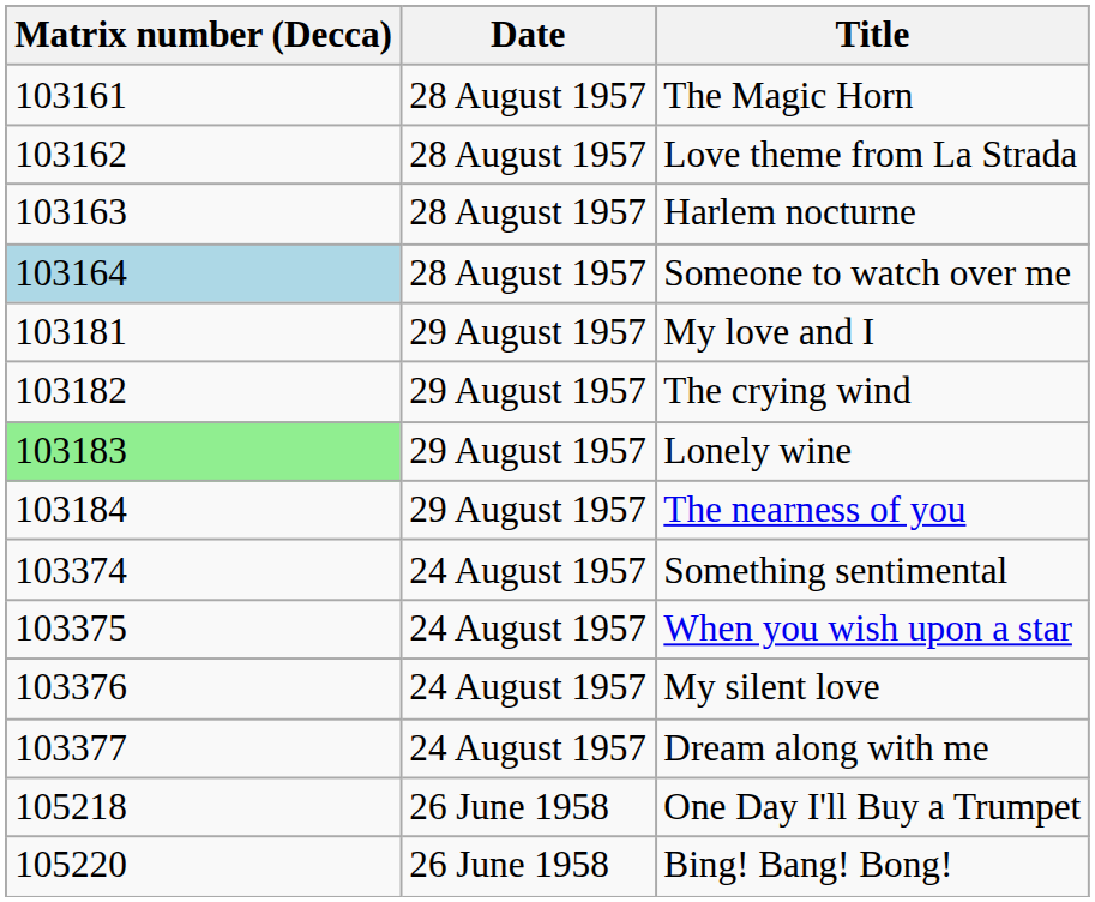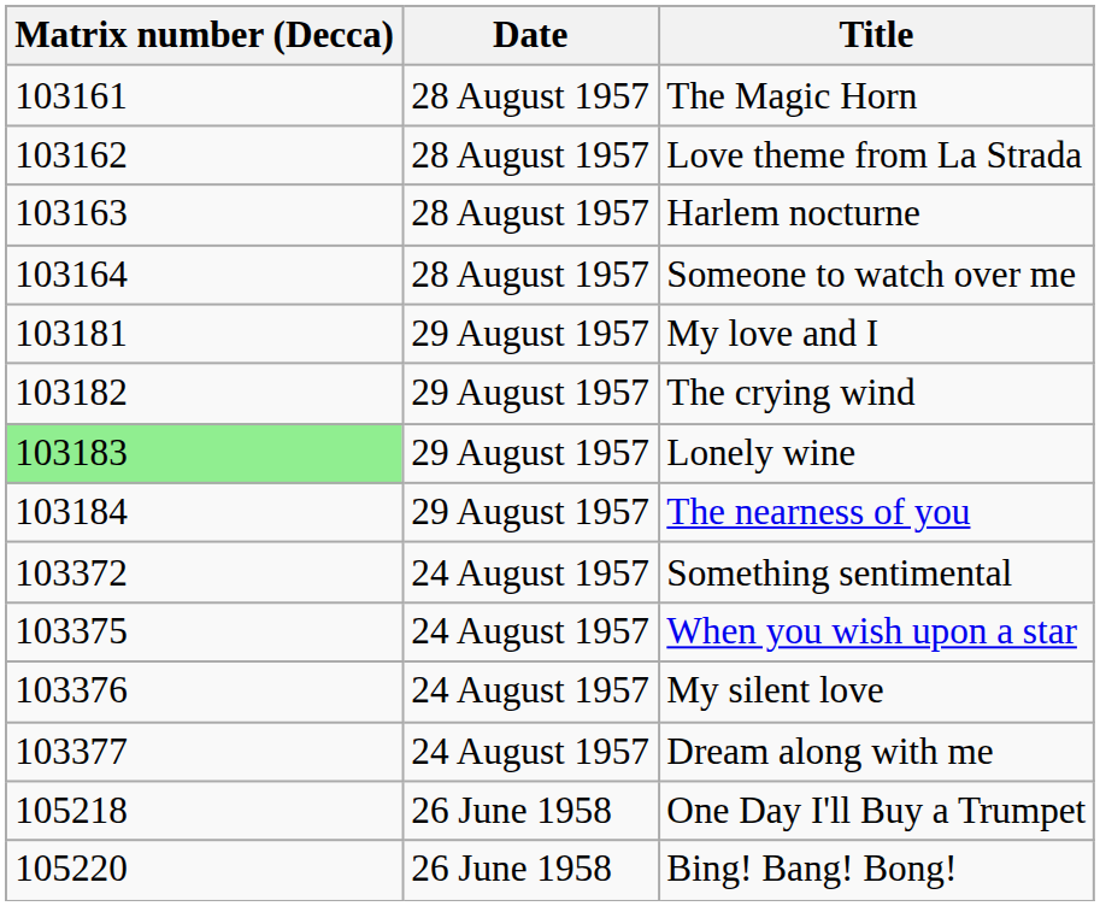Someone to watch over me | Matrix number (Decca): lightblue background -> no background
Something sentimental | Matrix number (Decca): 103374 -> 103372
